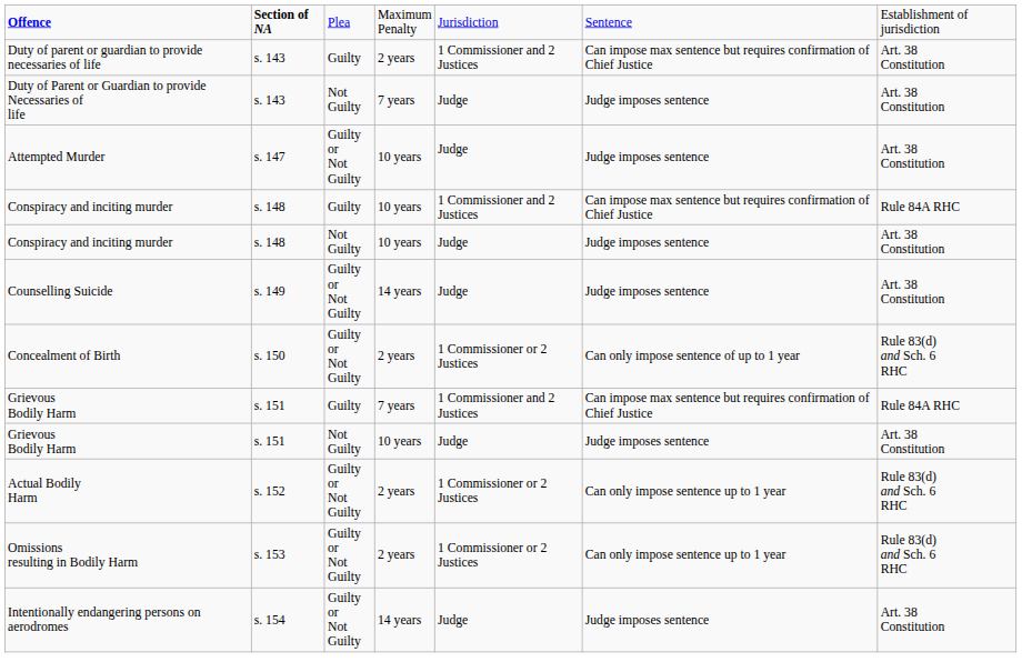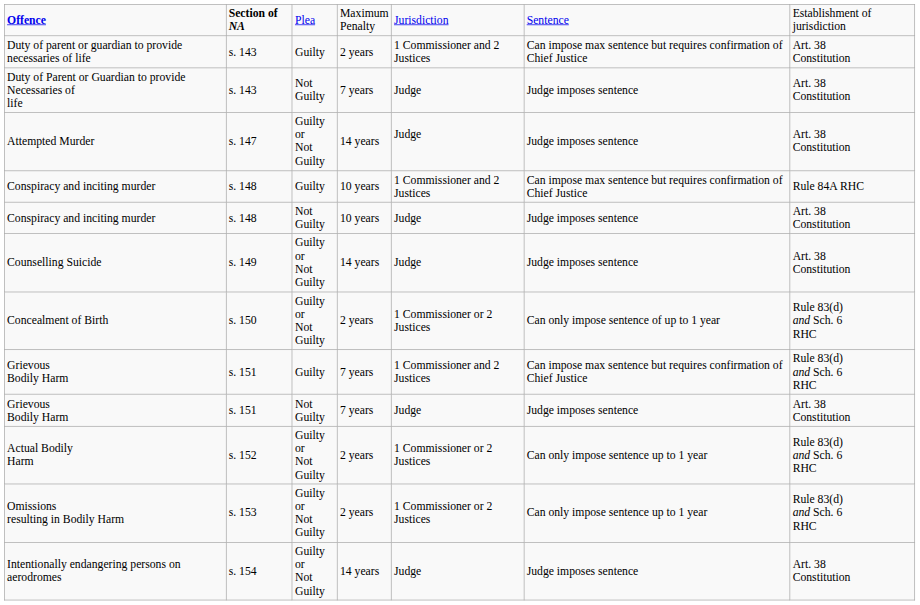Attempted Murder | column 4: 10 years -> 14 years
Grievous Bodily Harm / Guilty | column 7: Rule 84A RHC -> Rule 83(d) and Sch. 6 RHC
Grievous Bodily Harm / Not Guilty | column 4: 10 years -> 7 years
